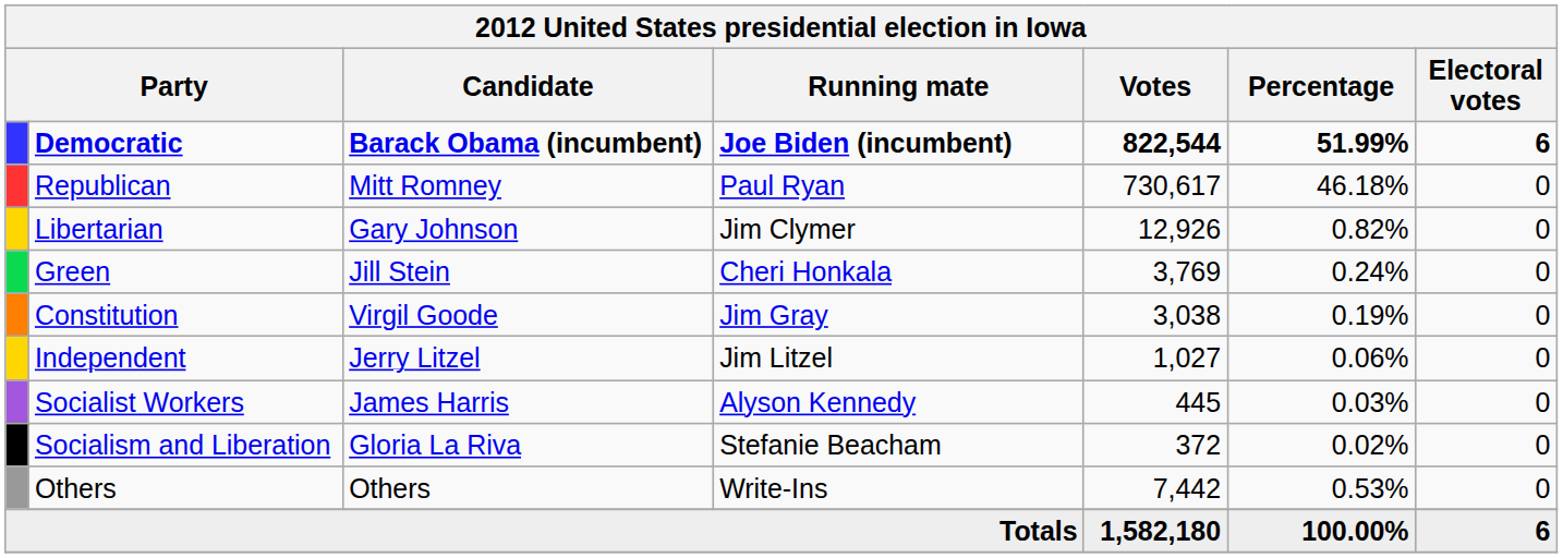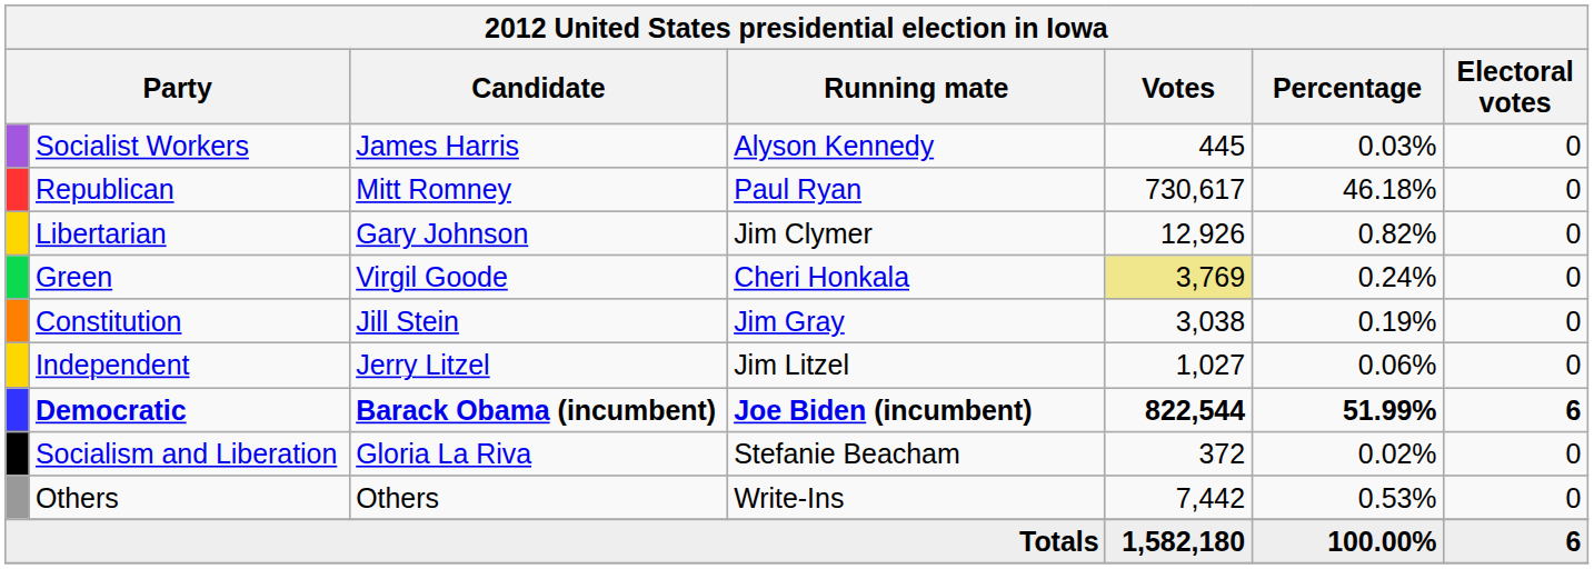rows swapped: Democratic <-> Socialist Workers
Green | Candidate: Jill Stein -> Virgil Goode
Green | Votes: no background -> khaki background
Constitution | Candidate: Virgil Goode -> Jill Stein
